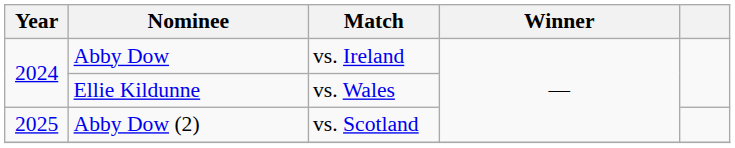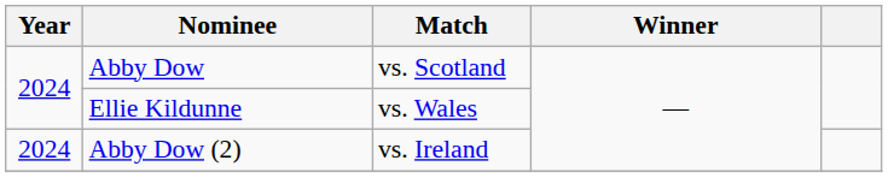Abby Dow | Match: vs. Ireland -> vs. Scotland
Abby Dow (2) | Year: 2025 -> 2024
Abby Dow (2) | Match: vs. Scotland -> vs. Ireland
